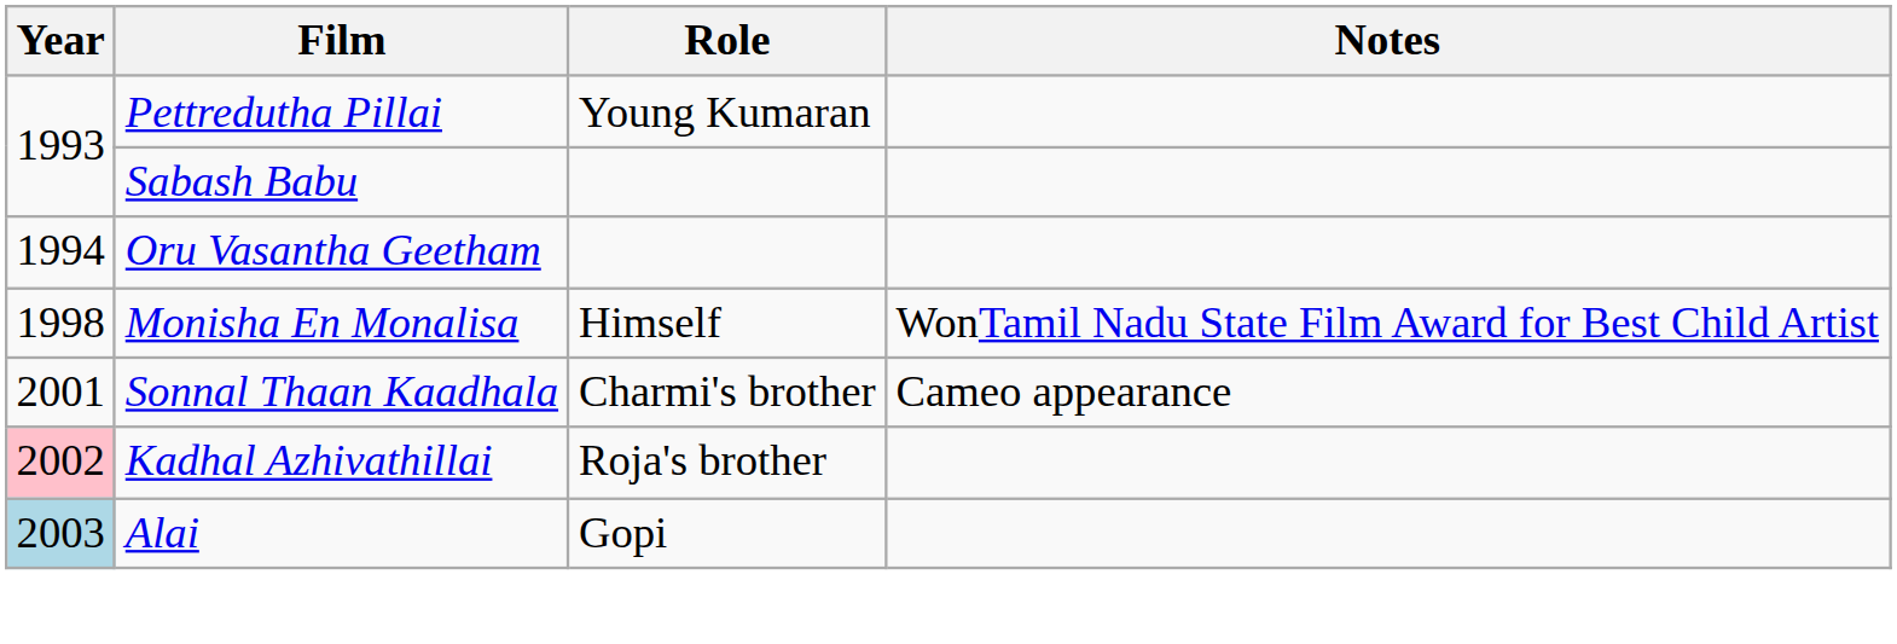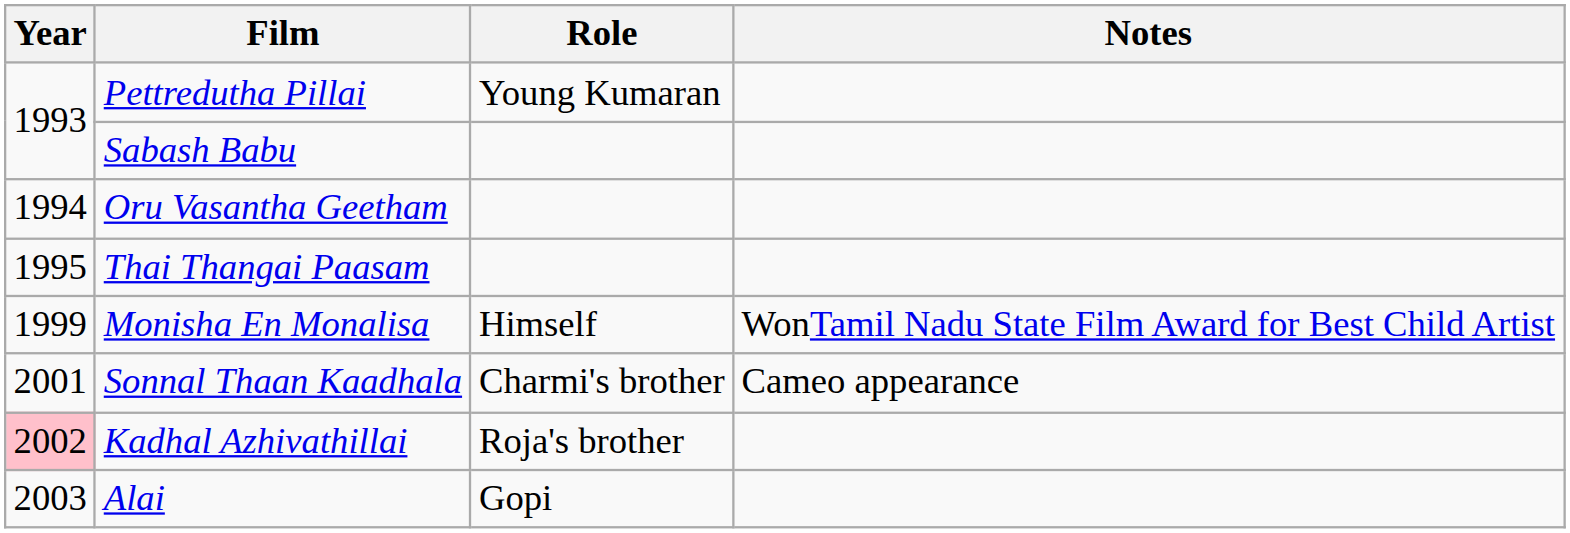+ row: 1995 | Thai Thangai Paasam
Monisha En Monalisa | Year: 1998 -> 1999
Alai | Year: lightblue background -> no background
